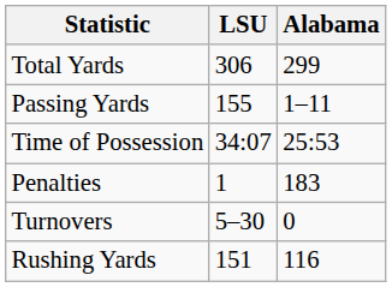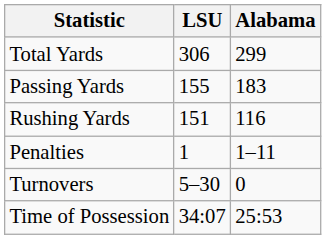Passing Yards | Alabama: 1–11 -> 183
rows swapped: Rushing Yards <-> Time of Possession
Penalties | Alabama: 183 -> 1–11
